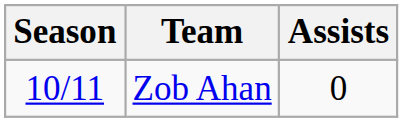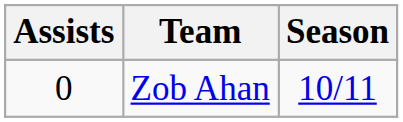columns swapped: Season <-> Assists
